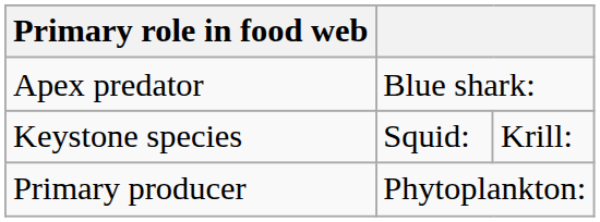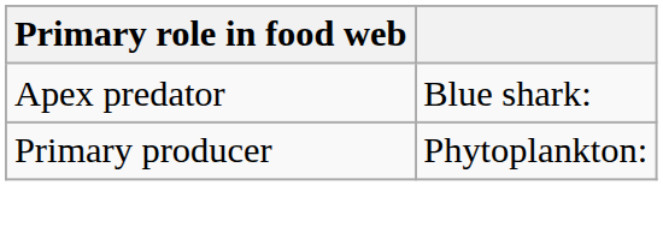- row: Keystone species | Squid: | Krill:
